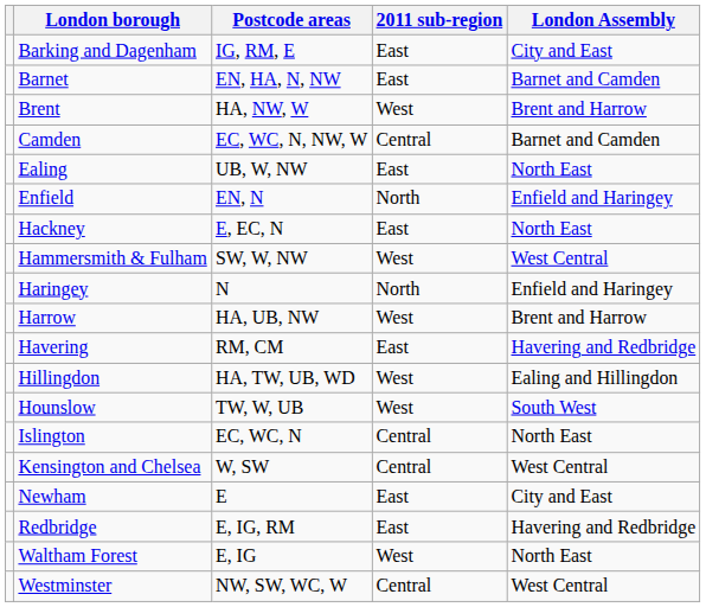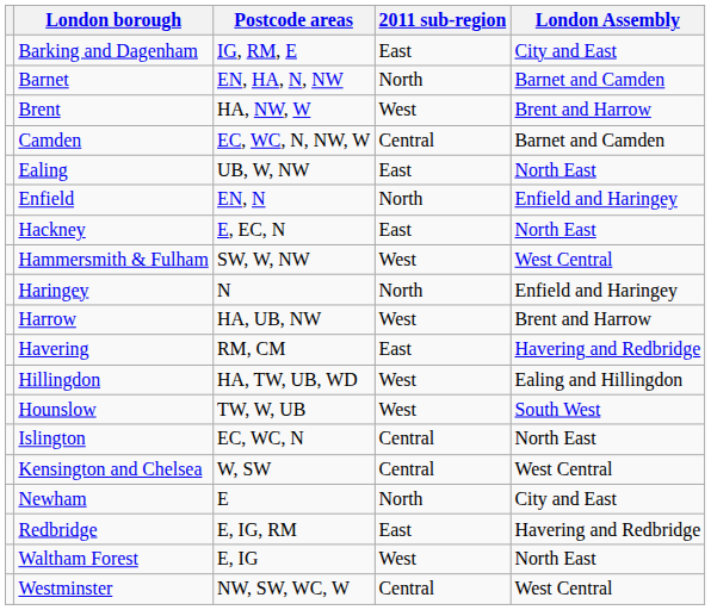Barnet | 2011 sub-region: East -> North
Newham | 2011 sub-region: East -> North
